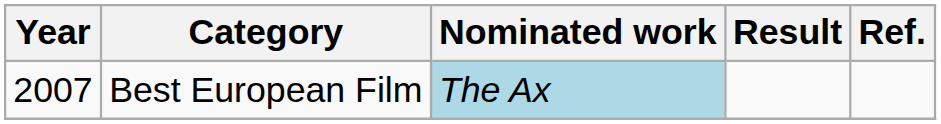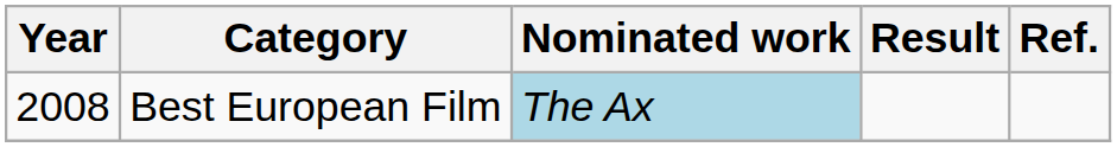Best European Film | Year: 2007 -> 2008
